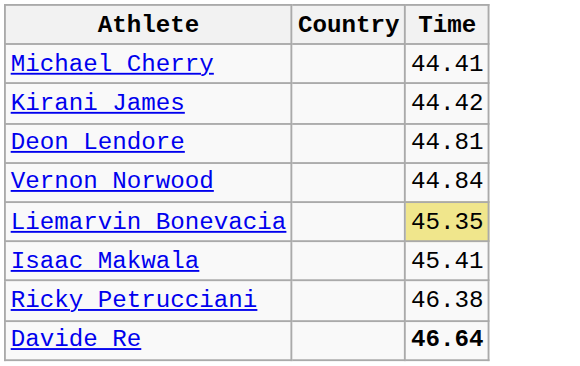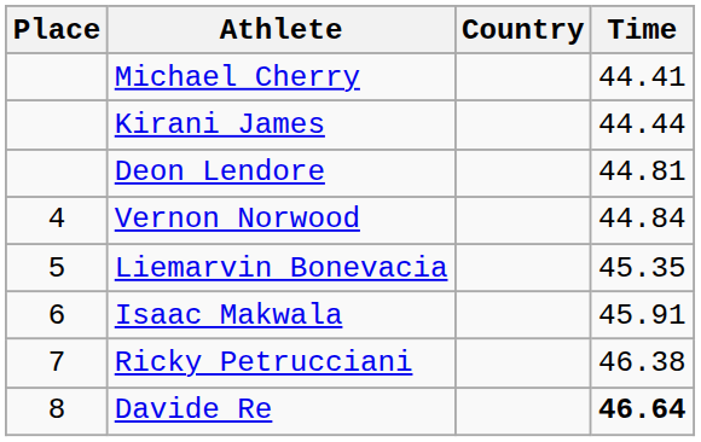+ column: Place | 4 | 5 | 6 | 7 | 8
Kirani James | Time: 44.42 -> 44.44
Liemarvin Bonevacia | Time: khaki background -> no background
Isaac Makwala | Time: 45.41 -> 45.91
